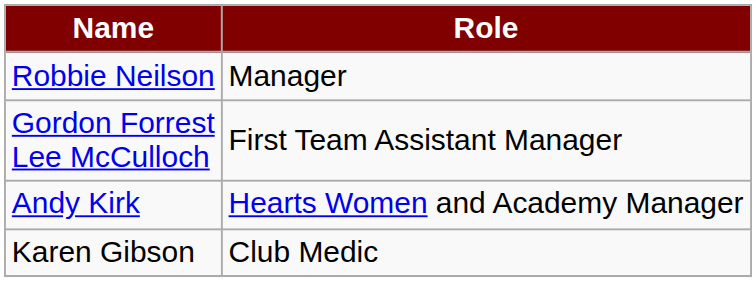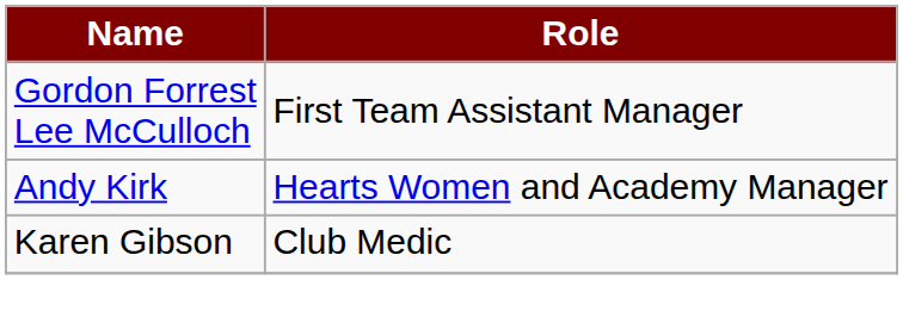- row: Robbie Neilson | Manager
